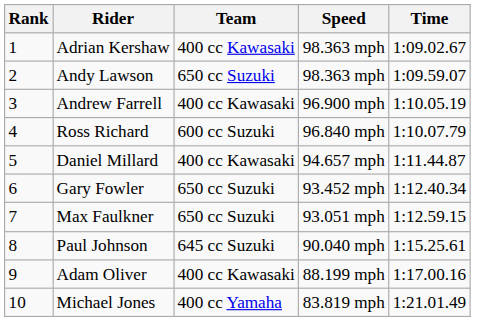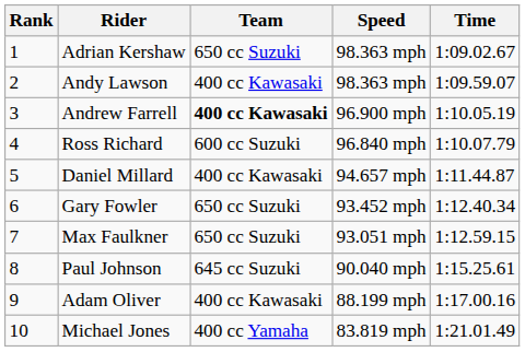Adrian Kershaw | Team: 400 cc Kawasaki -> 650 cc Suzuki
Andy Lawson | Team: 650 cc Suzuki -> 400 cc Kawasaki
Andrew Farrell | Team: normal -> bold
